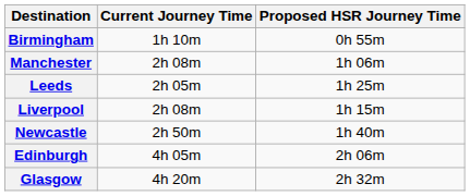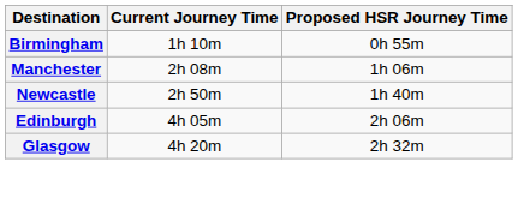- row: Leeds | 2h 05m | 1h 25m
- row: Liverpool | 2h 08m | 1h 15m
